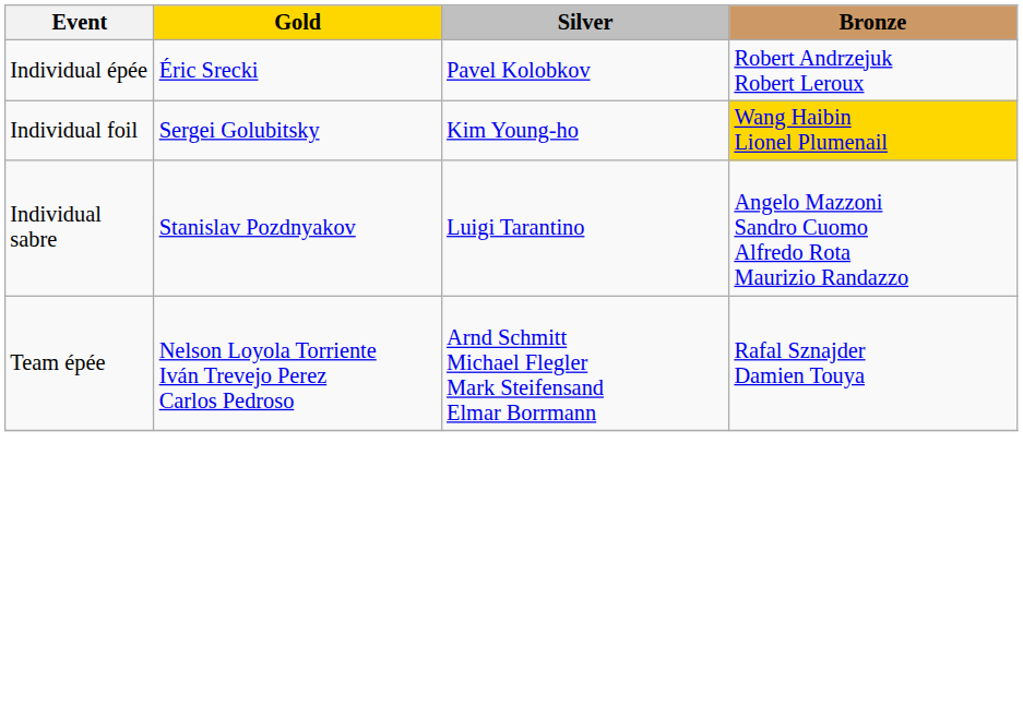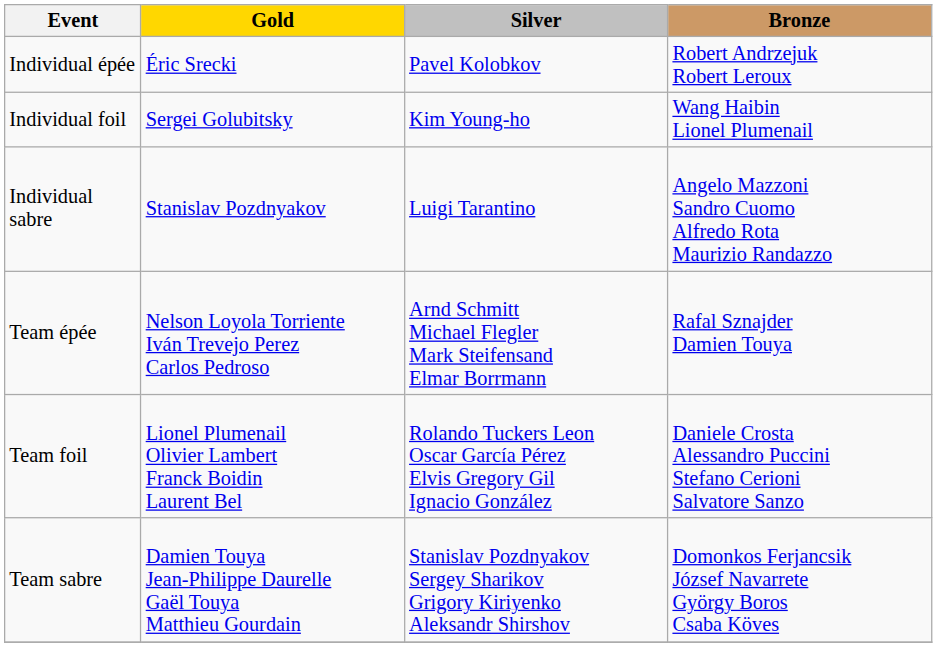Individual foil | Bronze: gold background -> no background
+ row: Team foil | Lionel Plumenail Olivier Lambert Franck Boidin Laurent Bel | Rolando Tuckers Leon Oscar García Pérez Elvis Gregory Gil Ignacio González | Daniele Crosta Alessandro Puccini Stefano Cerioni Salvatore Sanzo
+ row: Team sabre | Damien Touya Jean-Philippe Daurelle Gaël Touya Matthieu Gourdain | Stanislav Pozdnyakov Sergey Sharikov Grigory Kiriyenko Aleksandr Shirshov | Domonkos Ferjancsik József Navarrete György Boros Csaba Köves
